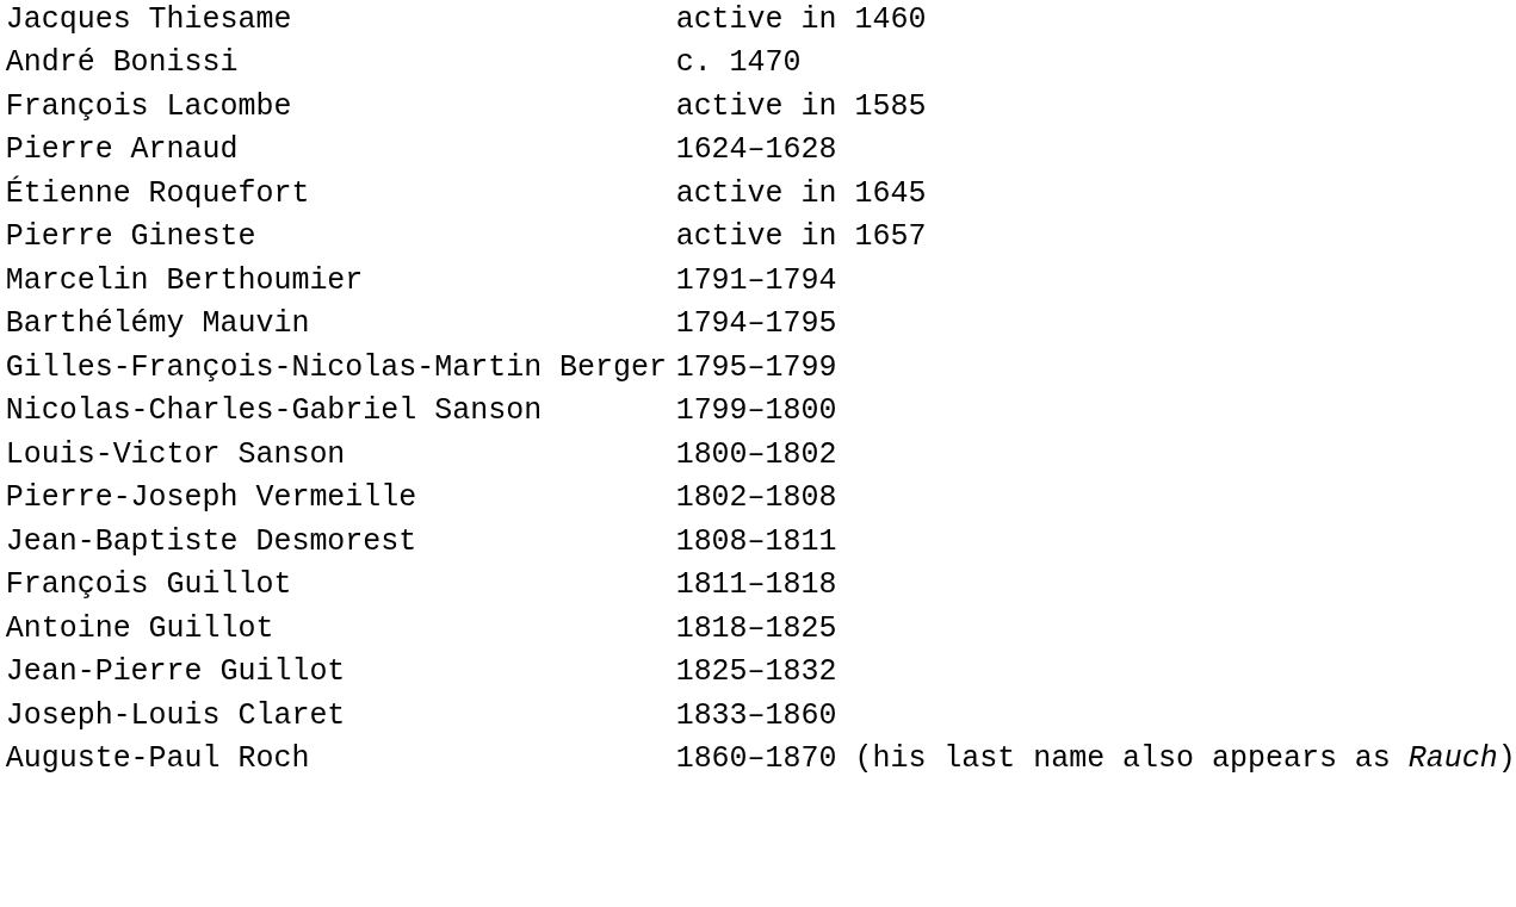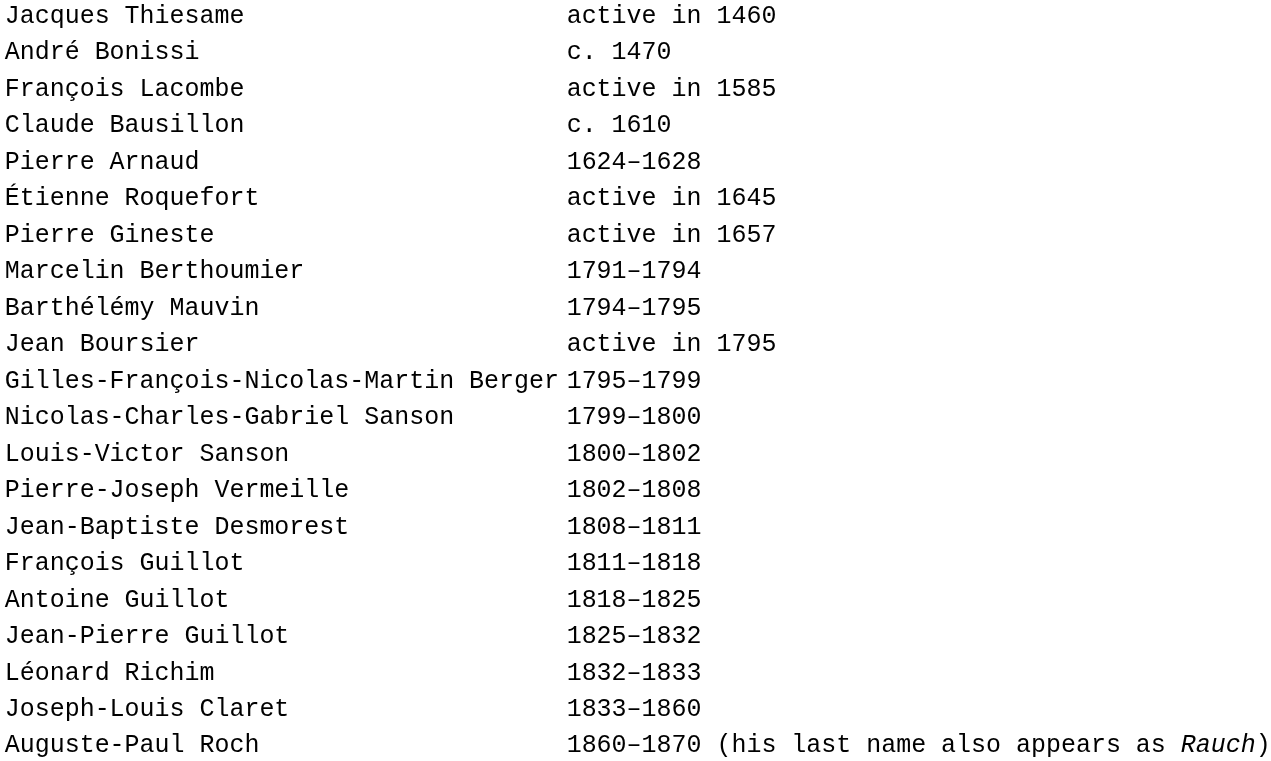+ row: Claude Bausillon | c. 1610
+ row: Jean Boursier | active in 1795
+ row: Léonard Richim | 1832–1833
